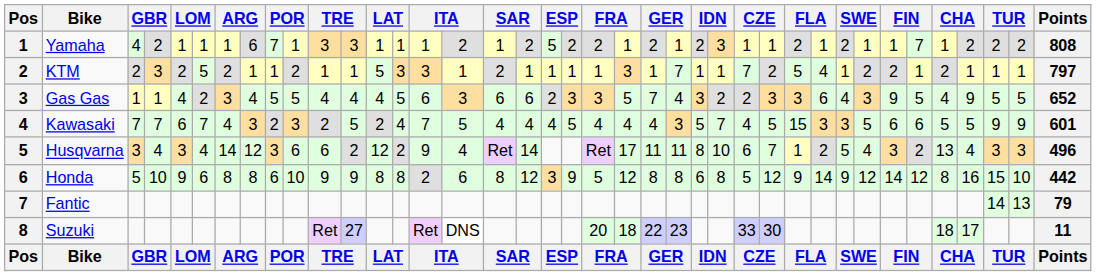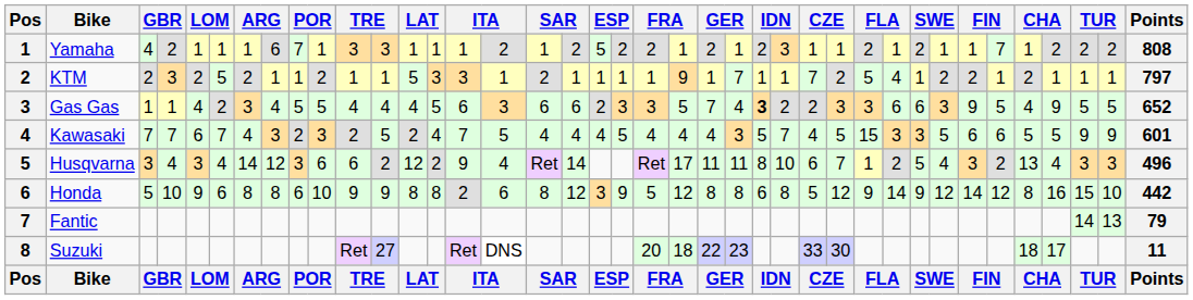KTM | column 22: 3 -> 9
Gas Gas | column 25: normal -> bold
Gas Gas | column 31: 4 -> 6
